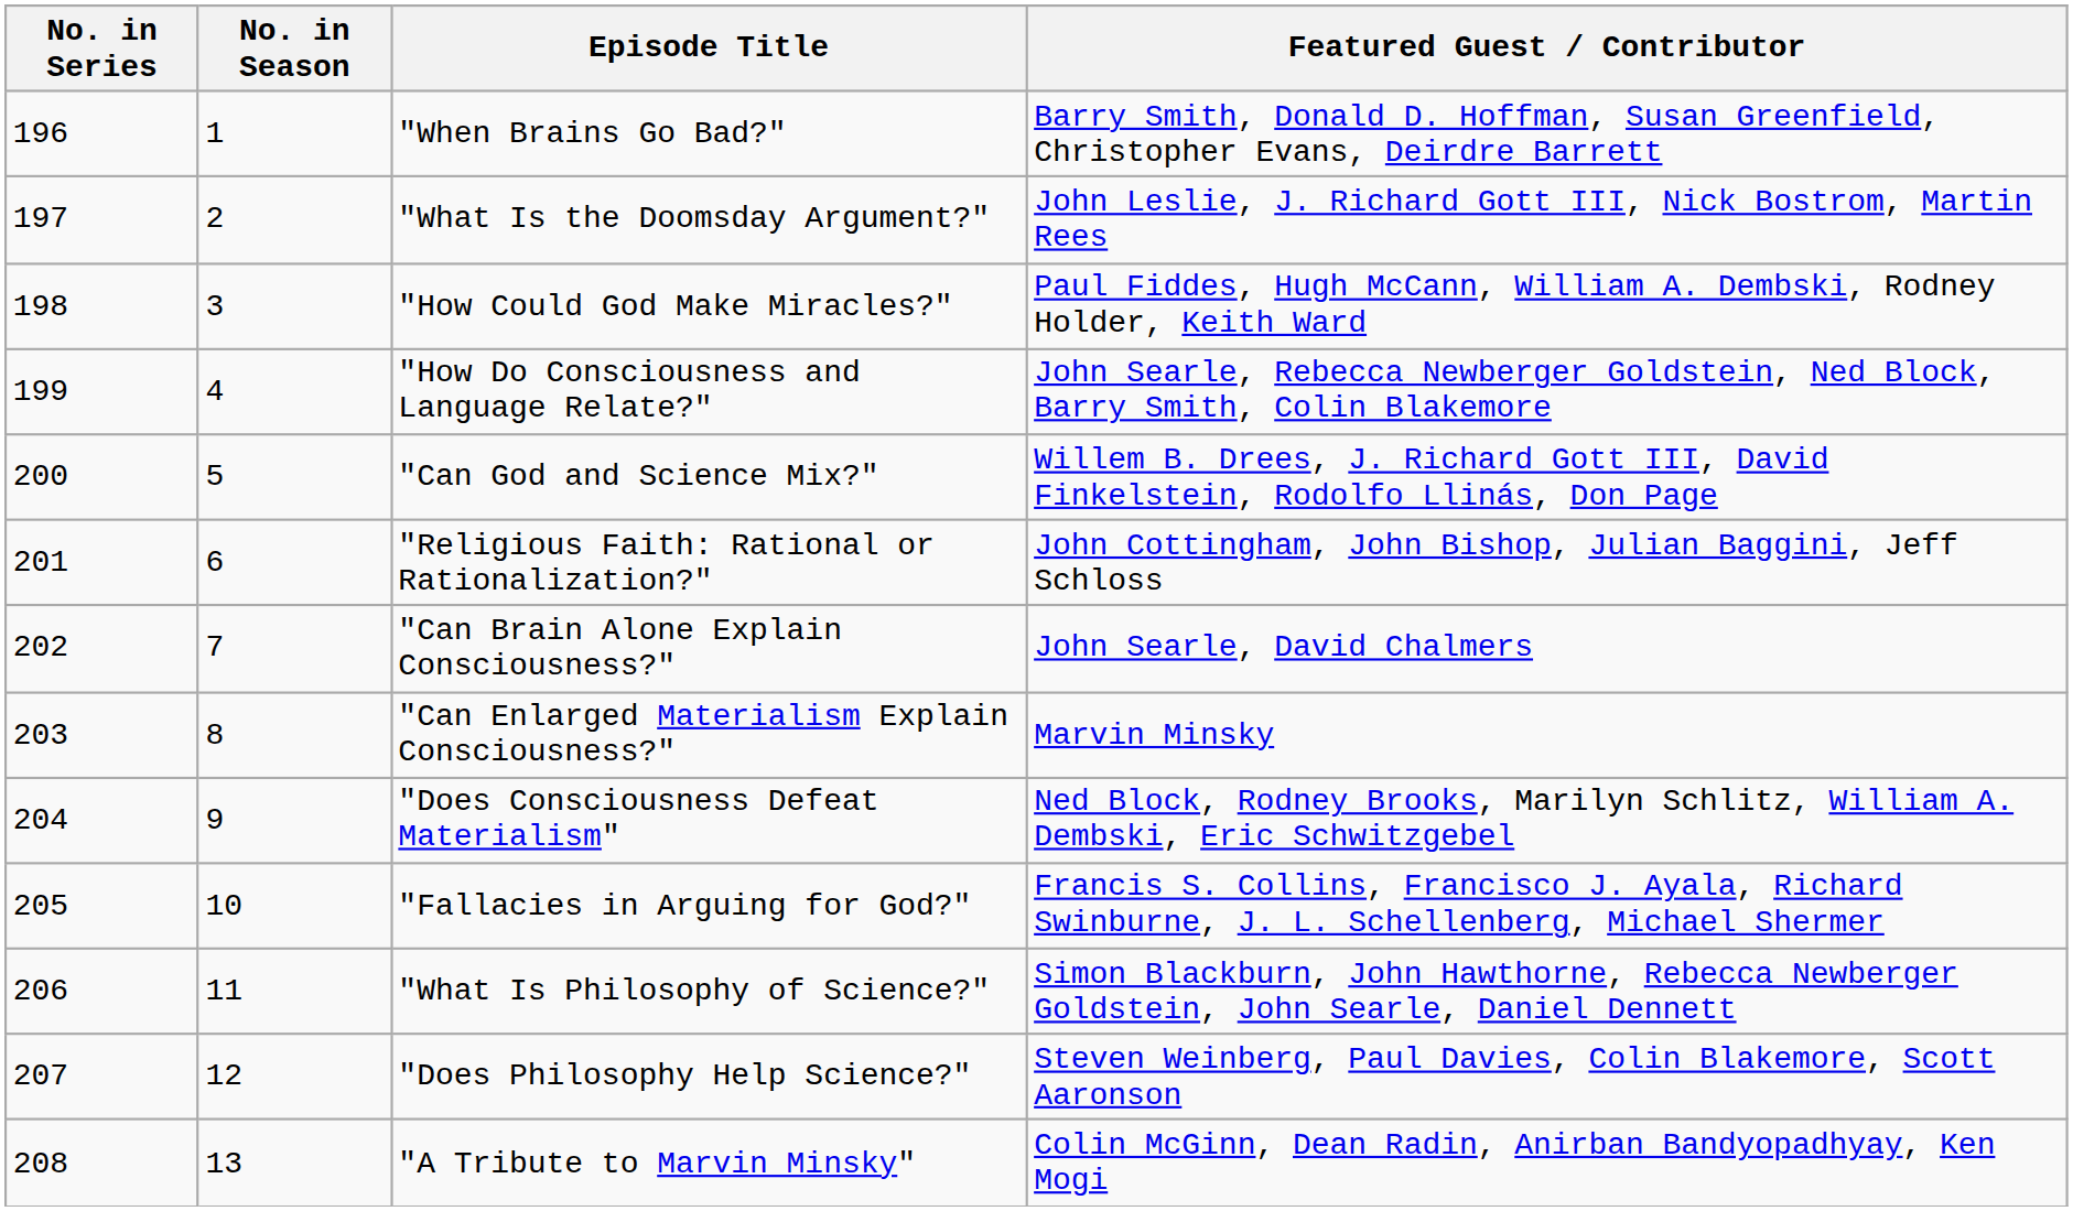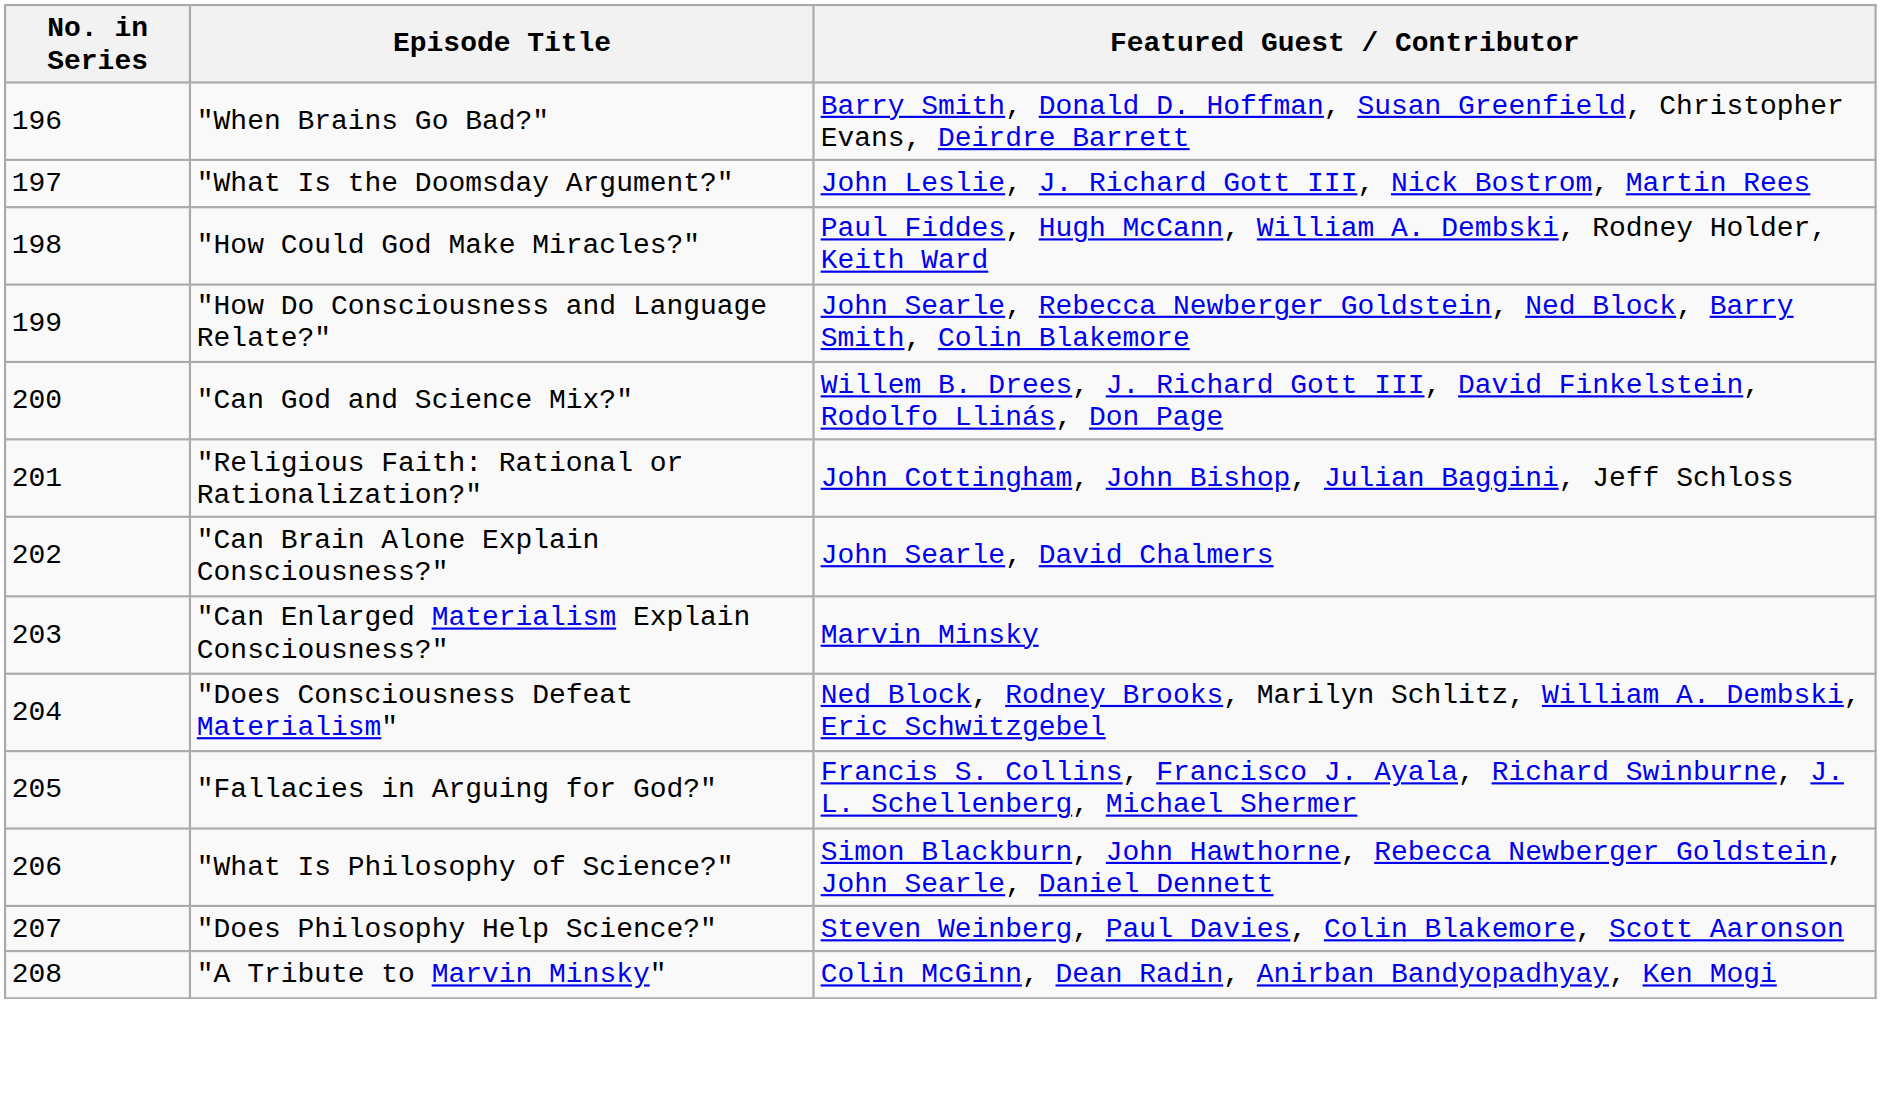- column: No. in Season | 1 | 2 | 3 | 4 | 5 | 6 | 7 | 8 | 9 | 10 | 11 | 12 | 13
